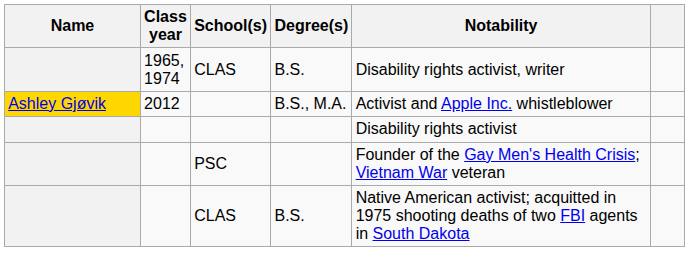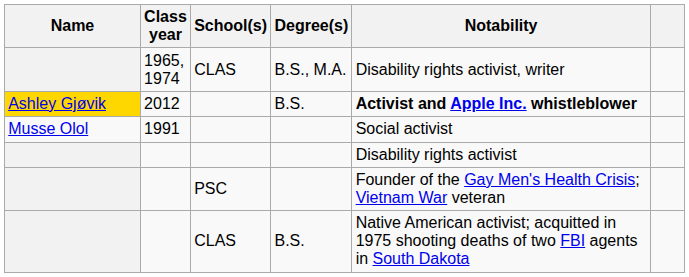1965, 1974 | Degree(s): B.S. -> B.S., M.A.
2012 | Degree(s): B.S., M.A. -> B.S.
2012 | Notability: normal -> bold
+ row: Musse Olol | 1991 | Social activist
